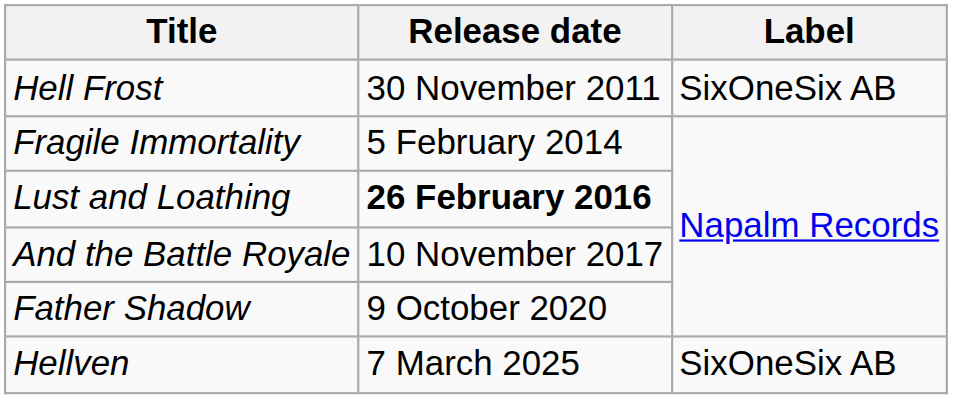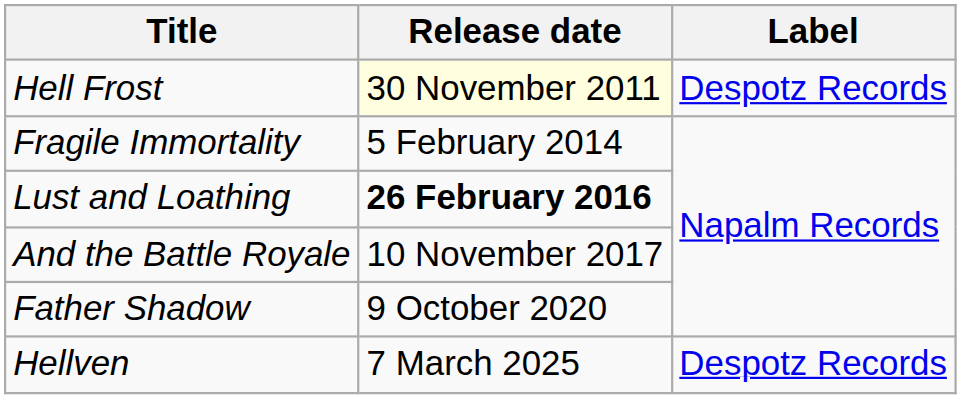Hell Frost | Release date: no background -> lightyellow background
Hell Frost | Label: SixOneSix AB -> Despotz Records
Hellven | Label: SixOneSix AB -> Despotz Records
